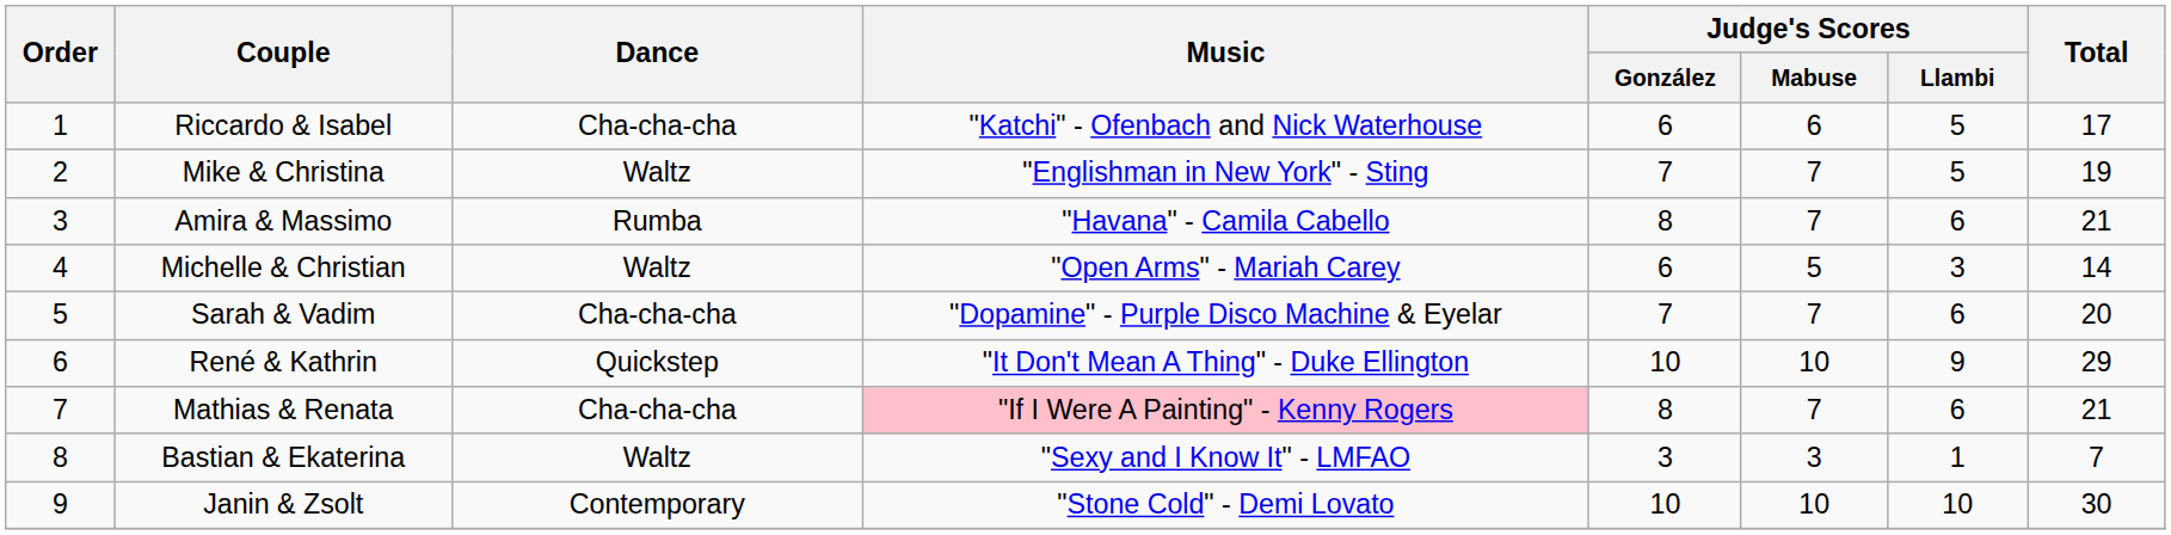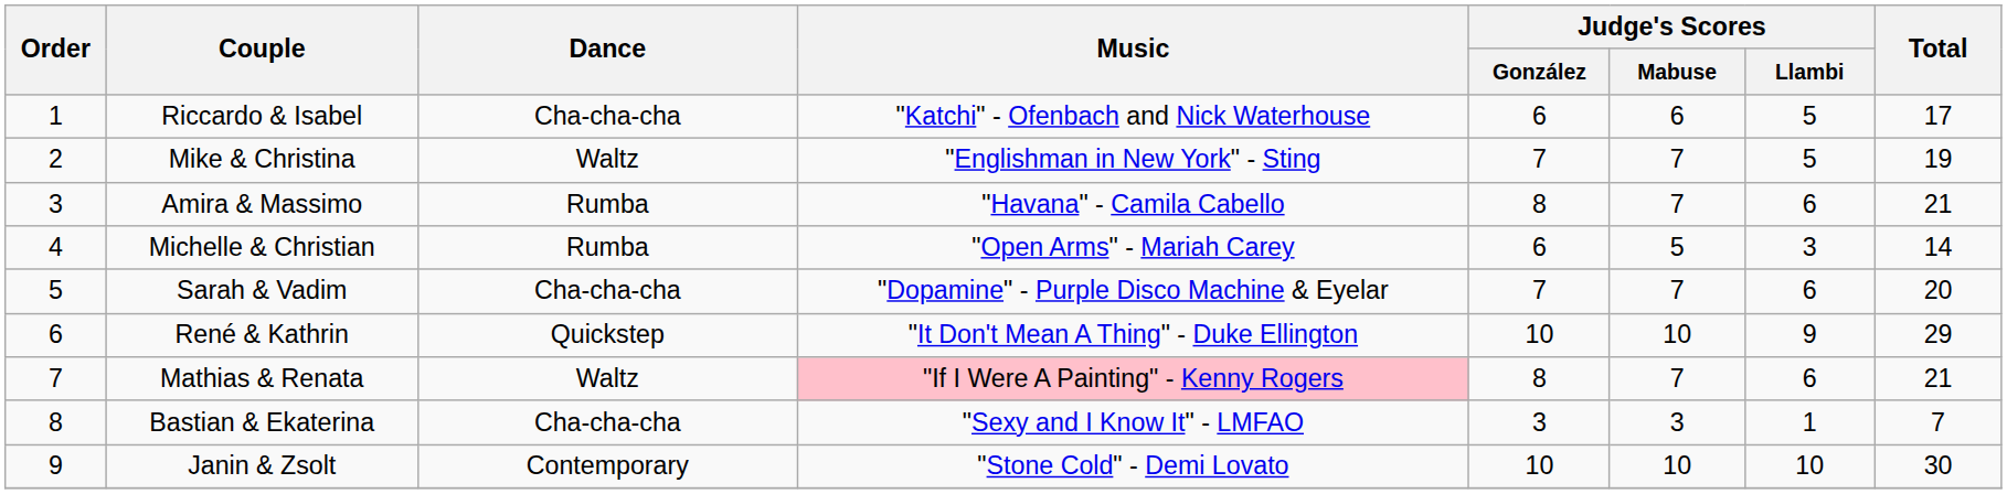Michelle & Christian | Dance: Waltz -> Rumba
Mathias & Renata | Dance: Cha-cha-cha -> Waltz
Bastian & Ekaterina | Dance: Waltz -> Cha-cha-cha
